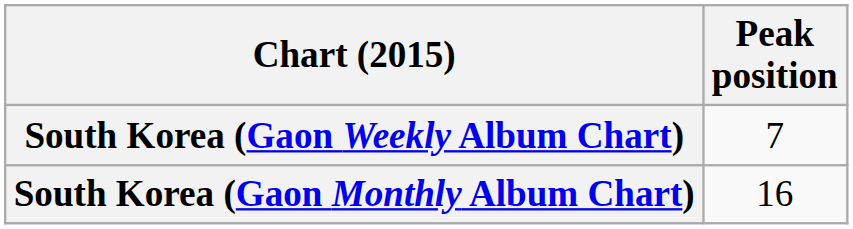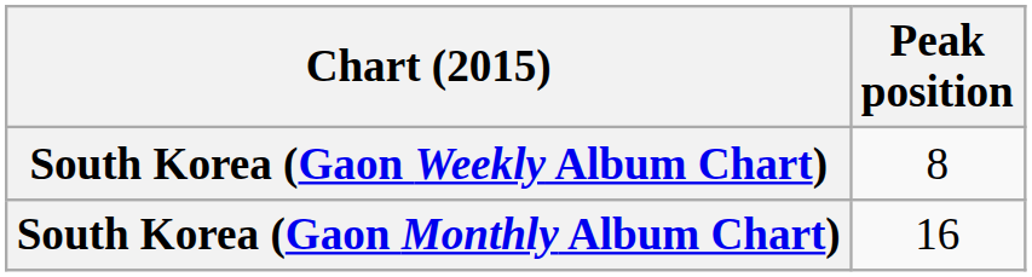South Korea (Gaon Weekly Album Chart) | Peak position: 7 -> 8
